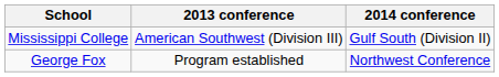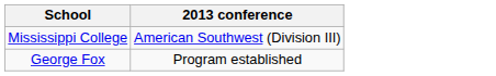- column: 2014 conference | Gulf South (Division II) | Northwest Conference
